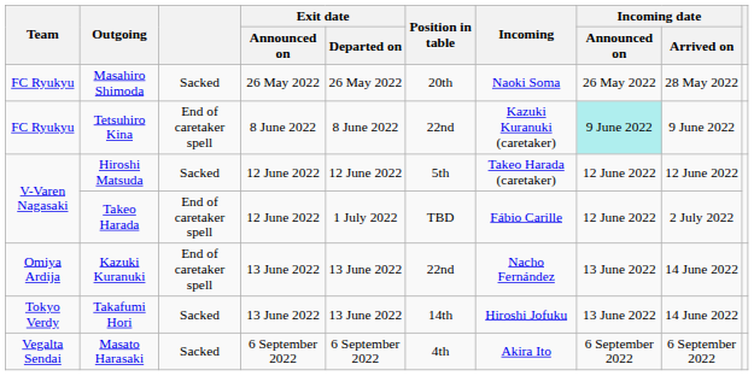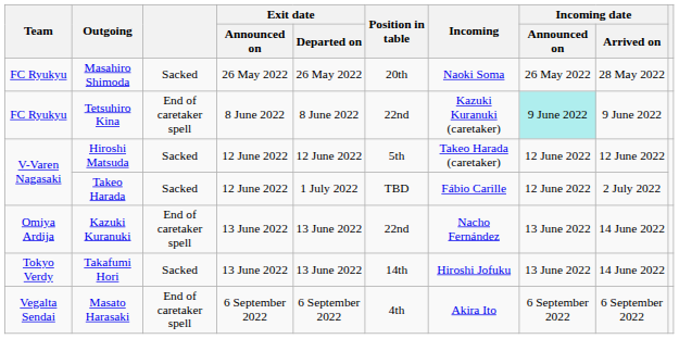Takeo Harada | column 3: End of caretaker spell -> Sacked
Masato Harasaki | column 3: Sacked -> End of caretaker spell
